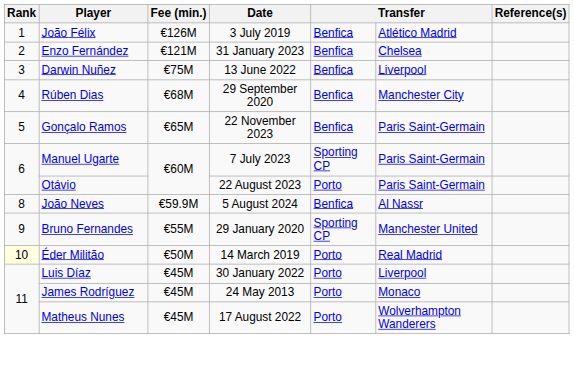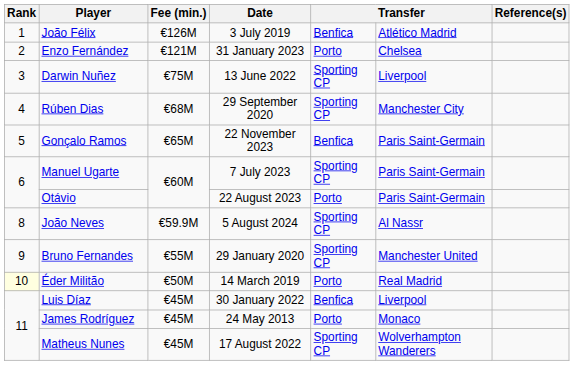Enzo Fernández | column 5: Benfica -> Porto
Darwin Nuñez | column 5: Benfica -> Sporting CP
Rúben Dias | column 5: Benfica -> Sporting CP
João Neves | column 5: Benfica -> Sporting CP
Luis Díaz | column 5: Porto -> Benfica
Matheus Nunes | column 5: Porto -> Sporting CP
